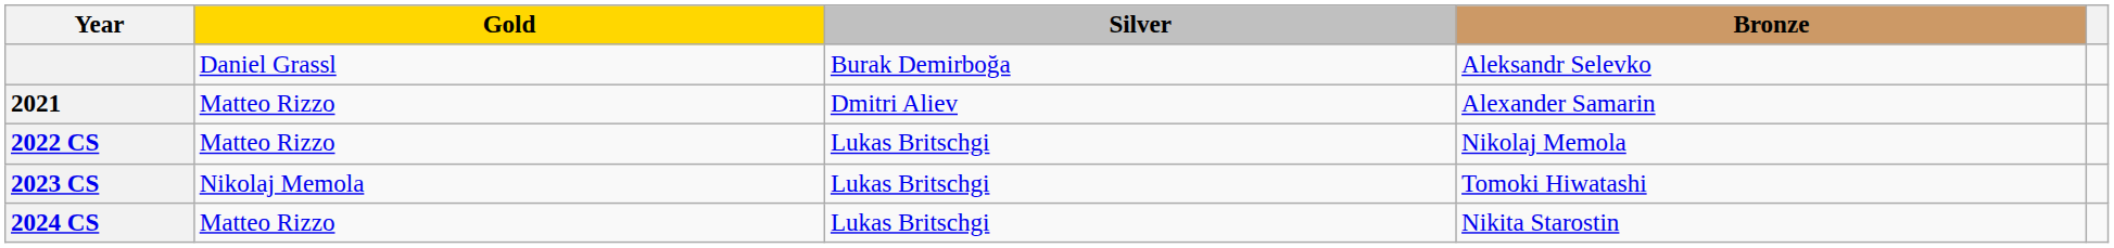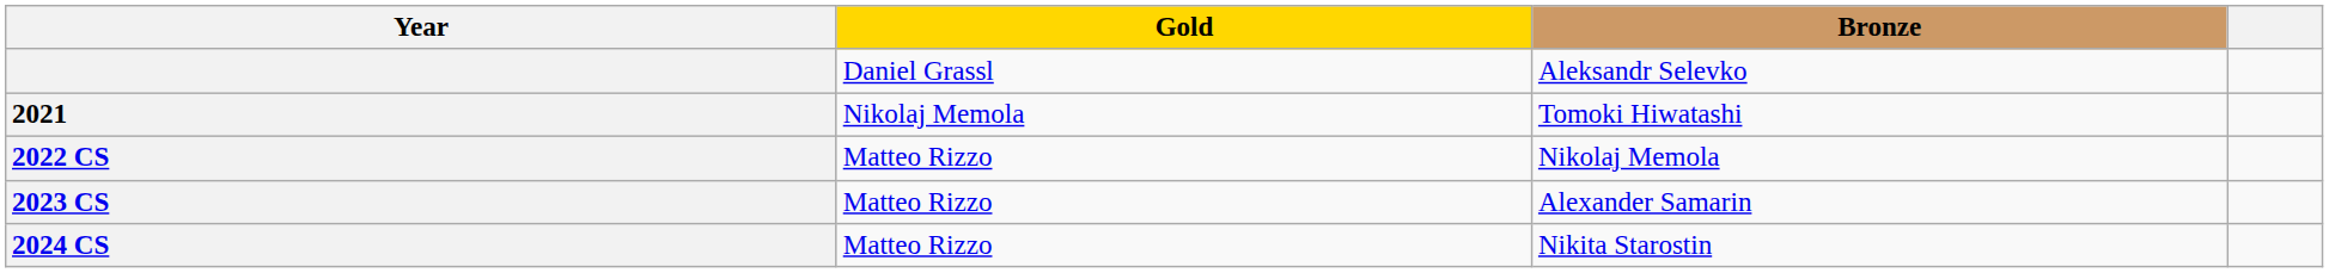- column: Silver | Burak Demirboğa | Dmitri Aliev | Lukas Britschgi | Lukas Britschgi | Lukas Britschgi
2021 | Gold: Matteo Rizzo -> Nikolaj Memola
2021 | Bronze: Alexander Samarin -> Tomoki Hiwatashi
2023 CS | Gold: Nikolaj Memola -> Matteo Rizzo
2023 CS | Bronze: Tomoki Hiwatashi -> Alexander Samarin
